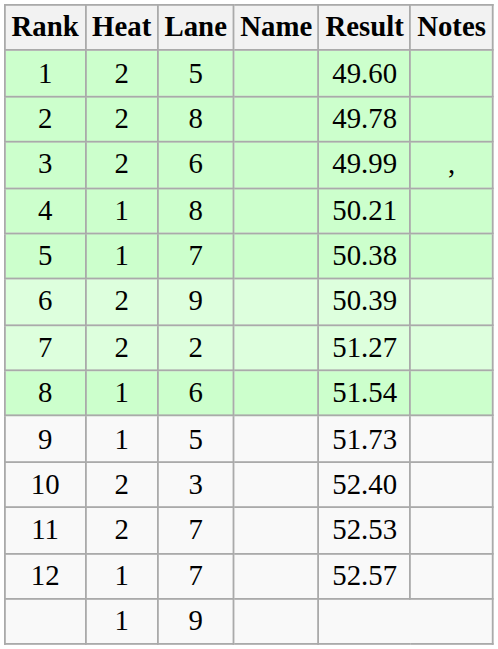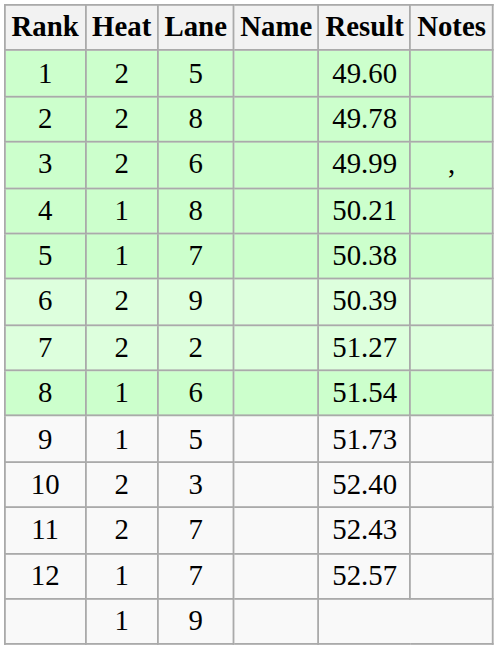11 | Result: 52.53 -> 52.43
